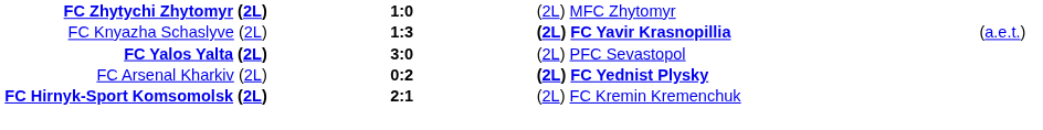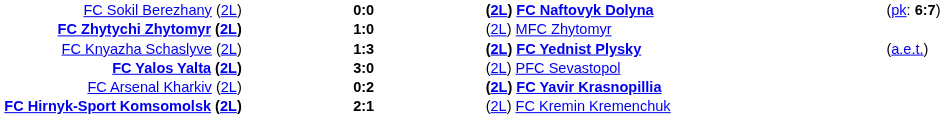+ row: FC Sokil Berezhany (2L) | 0:0 | (2L) FC Naftovyk Dolyna | (pk: 6:7)
FC Knyazha Schaslyve (2L) | column 3: (2L) FC Yavir Krasnopillia -> (2L) FC Yednist Plysky
FC Arsenal Kharkiv (2L) | column 3: (2L) FC Yednist Plysky -> (2L) FC Yavir Krasnopillia
